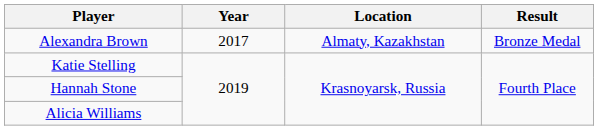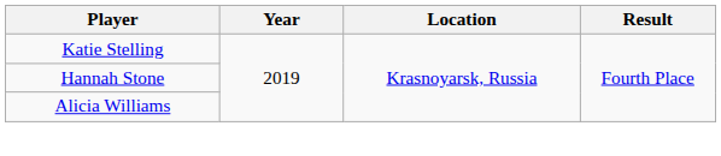- row: Alexandra Brown | 2017 | Almaty, Kazakhstan | Bronze Medal
